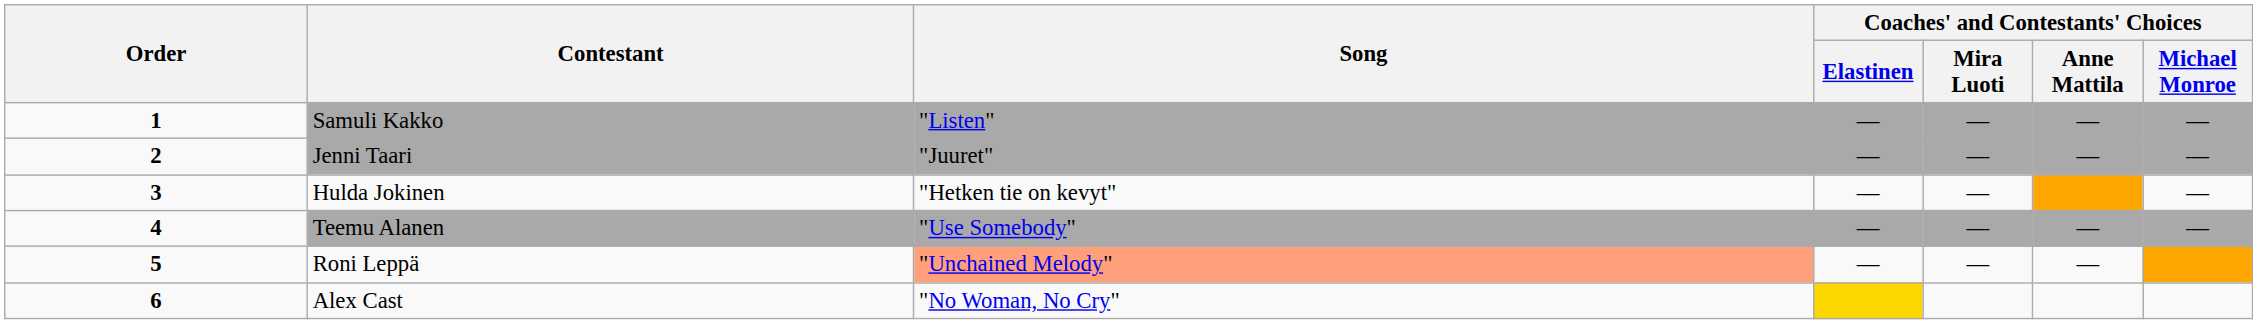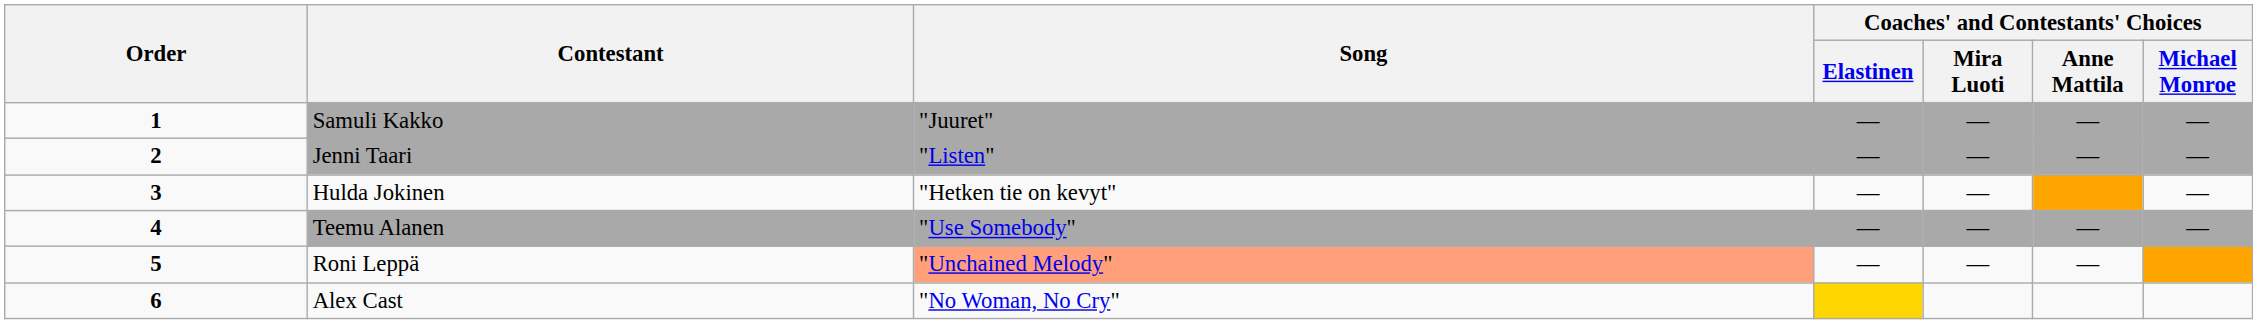Samuli Kakko | Song: "Listen" -> "Juuret"
Jenni Taari | Song: "Juuret" -> "Listen"
